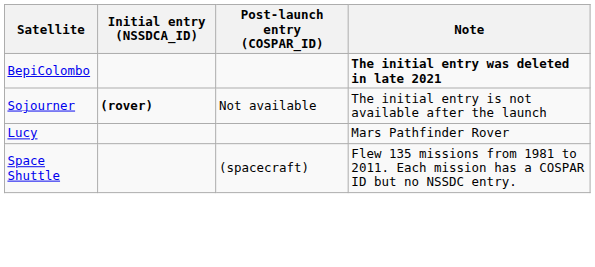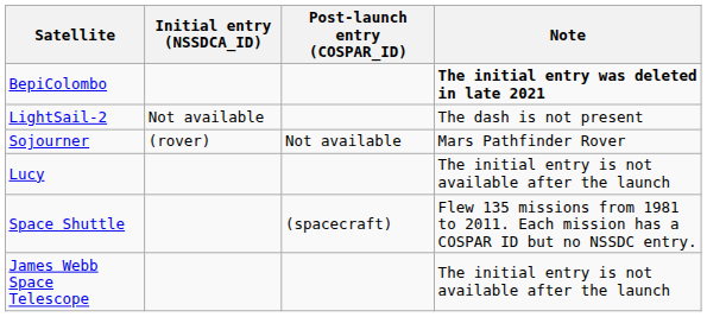+ row: LightSail-2 | Not available | The dash is not present
Sojourner | Initial entry (NSSDCA_ID): bold -> normal
Sojourner | Note: The initial entry is not available after the launch -> Mars Pathfinder Rover
Lucy | Note: Mars Pathfinder Rover -> The initial entry is not available after the launch
+ row: James Webb Space Telescope | The initial entry is not available after the launch
